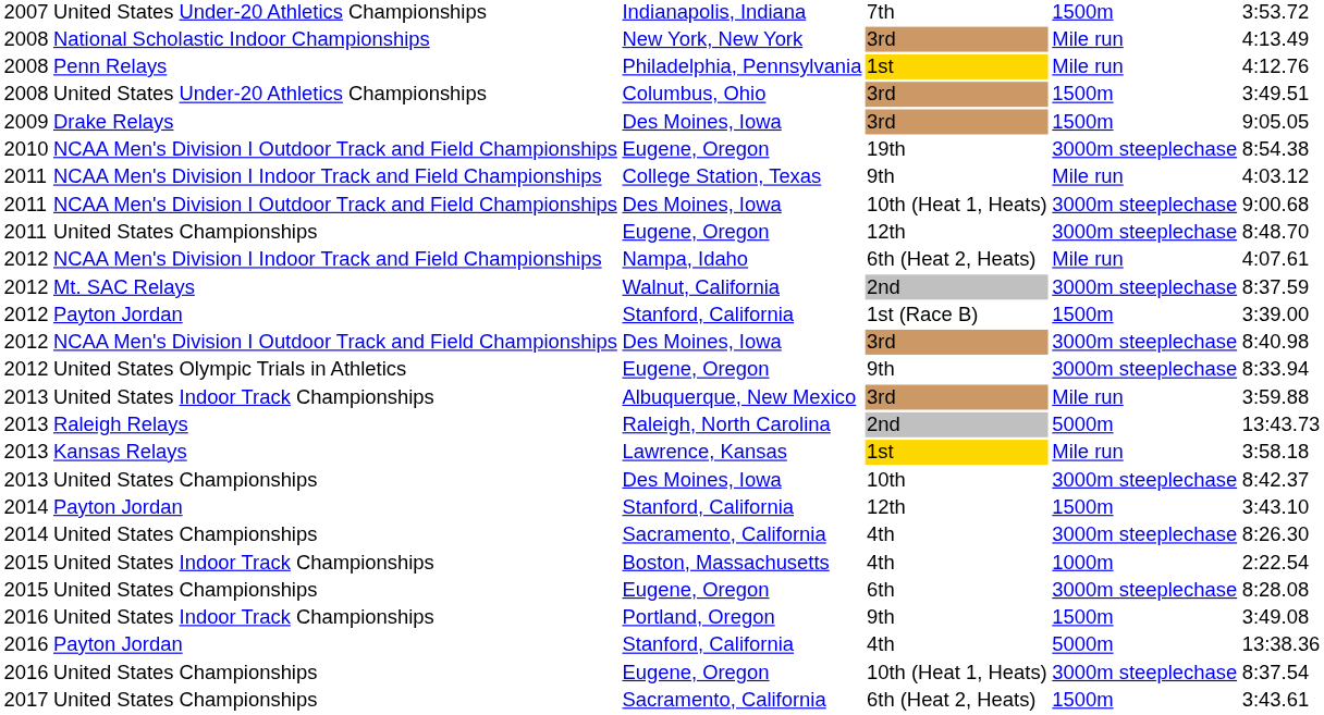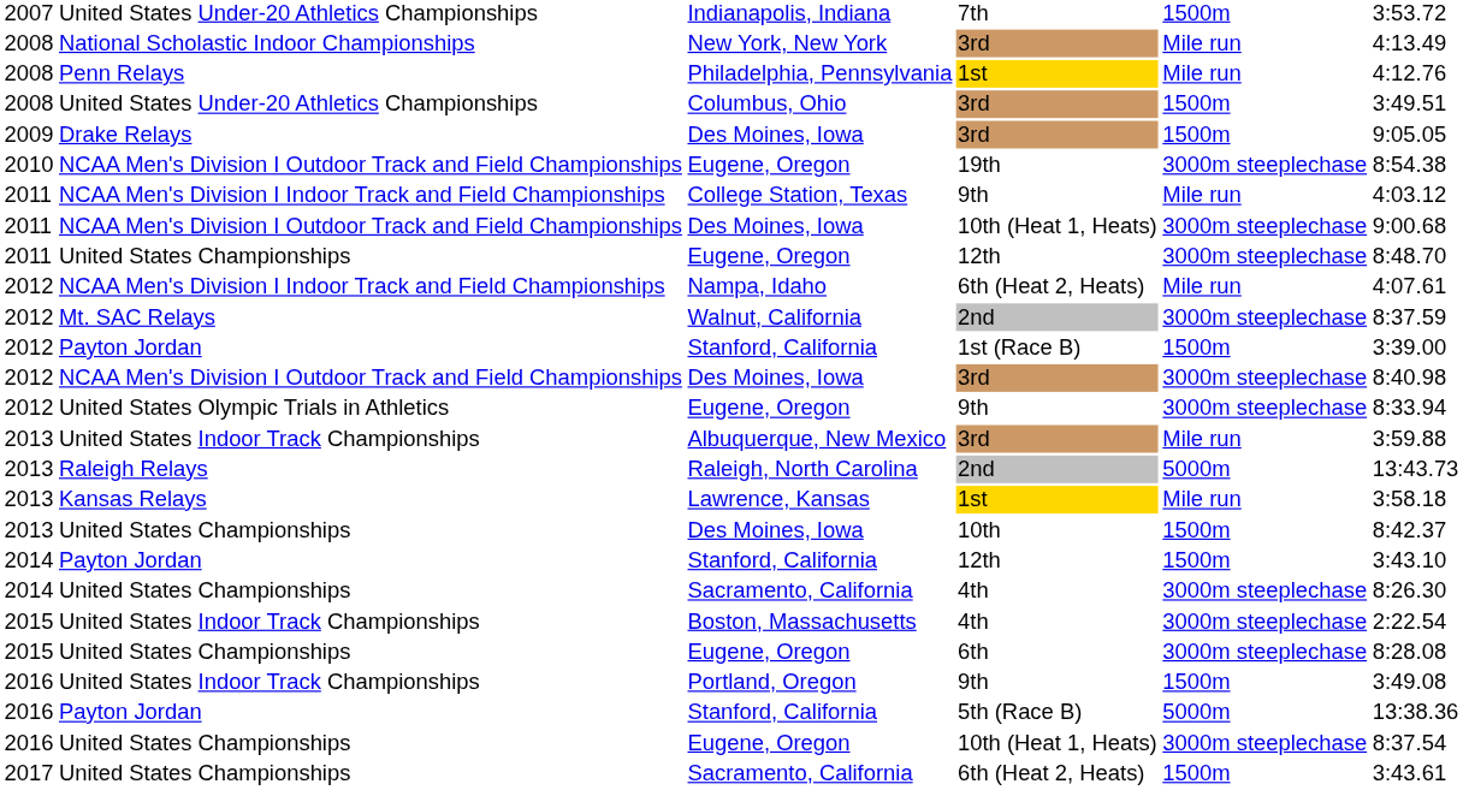2013 / Des Moines, Iowa | column 5: 3000m steeplechase -> 1500m
Boston, Massachusetts | column 5: 1000m -> 3000m steeplechase
2016 / Stanford, California | column 4: 4th -> 5th (Race B)
